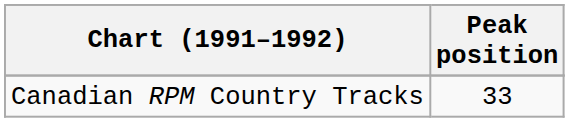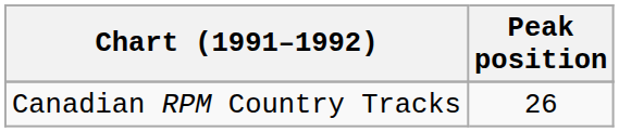Canadian RPM Country Tracks | Peak position: 33 -> 26
